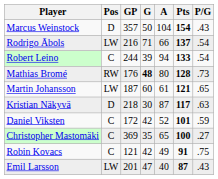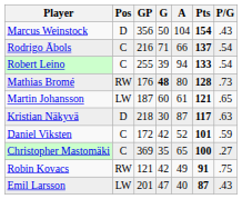Marcus Weinstock | GP: 357 -> 356
Rodrigo Ābols | Pos: LW -> C
Robert Leino | GP: 244 -> 255
Robin Kovacs | Pos: C -> RW
